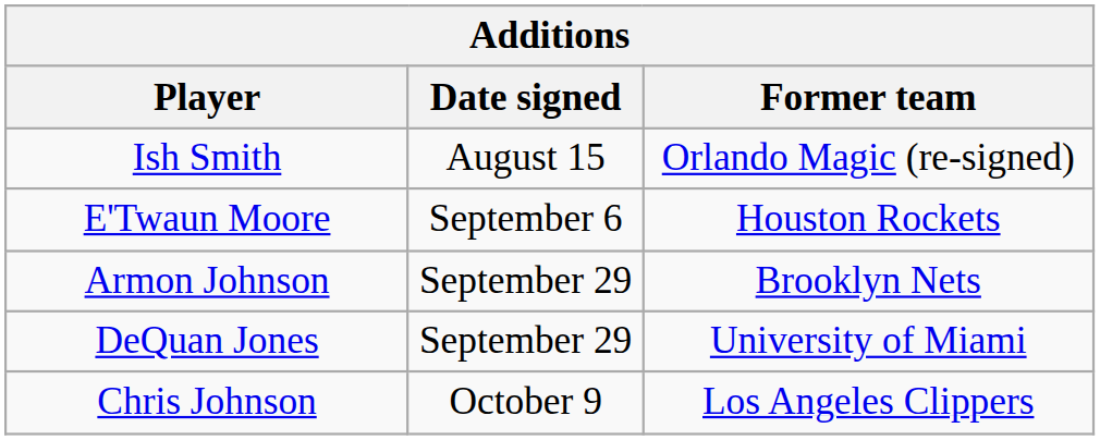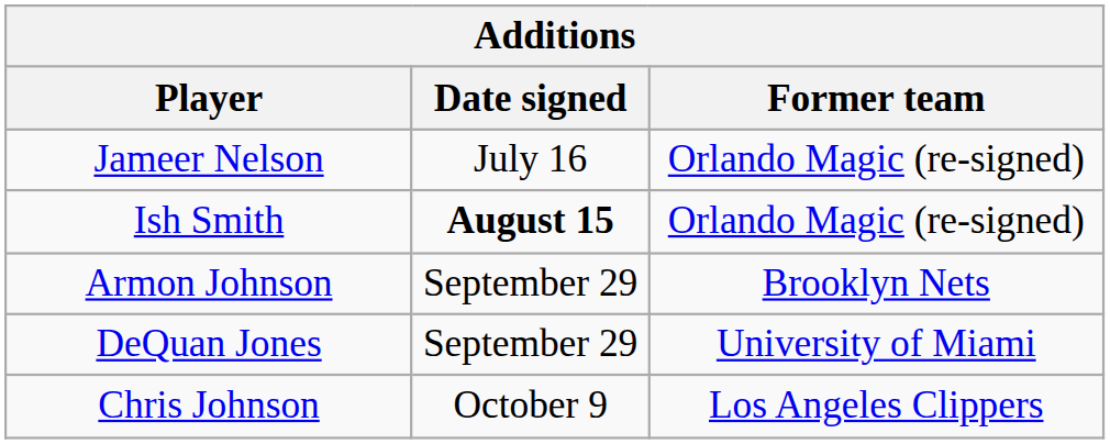+ row: Jameer Nelson | July 16 | Orlando Magic (re-signed)
Ish Smith | Date signed: normal -> bold
- row: E'Twaun Moore | September 6 | Houston Rockets
